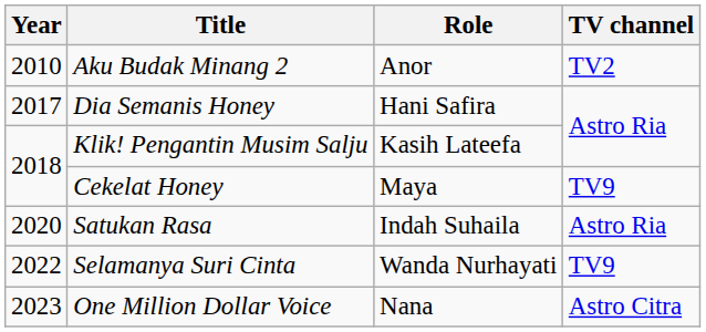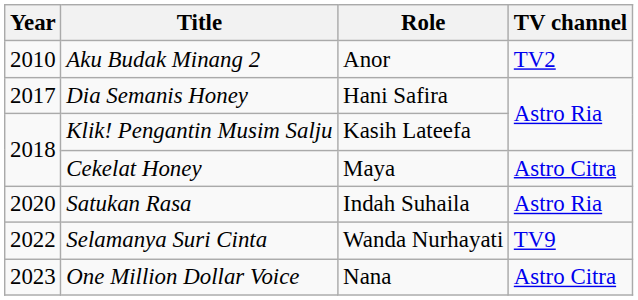Cekelat Honey | TV channel: TV9 -> Astro Citra
